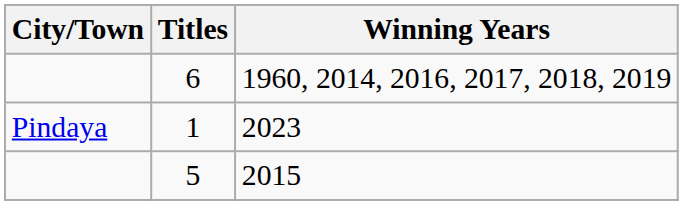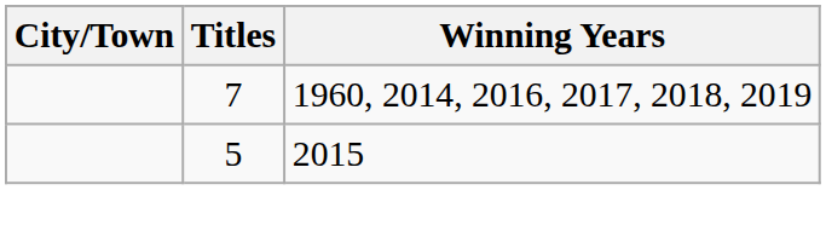1960, 2014, 2016, 2017, 2018, 2019 | Titles: 6 -> 7
- row: Pindaya | 1 | 2023
